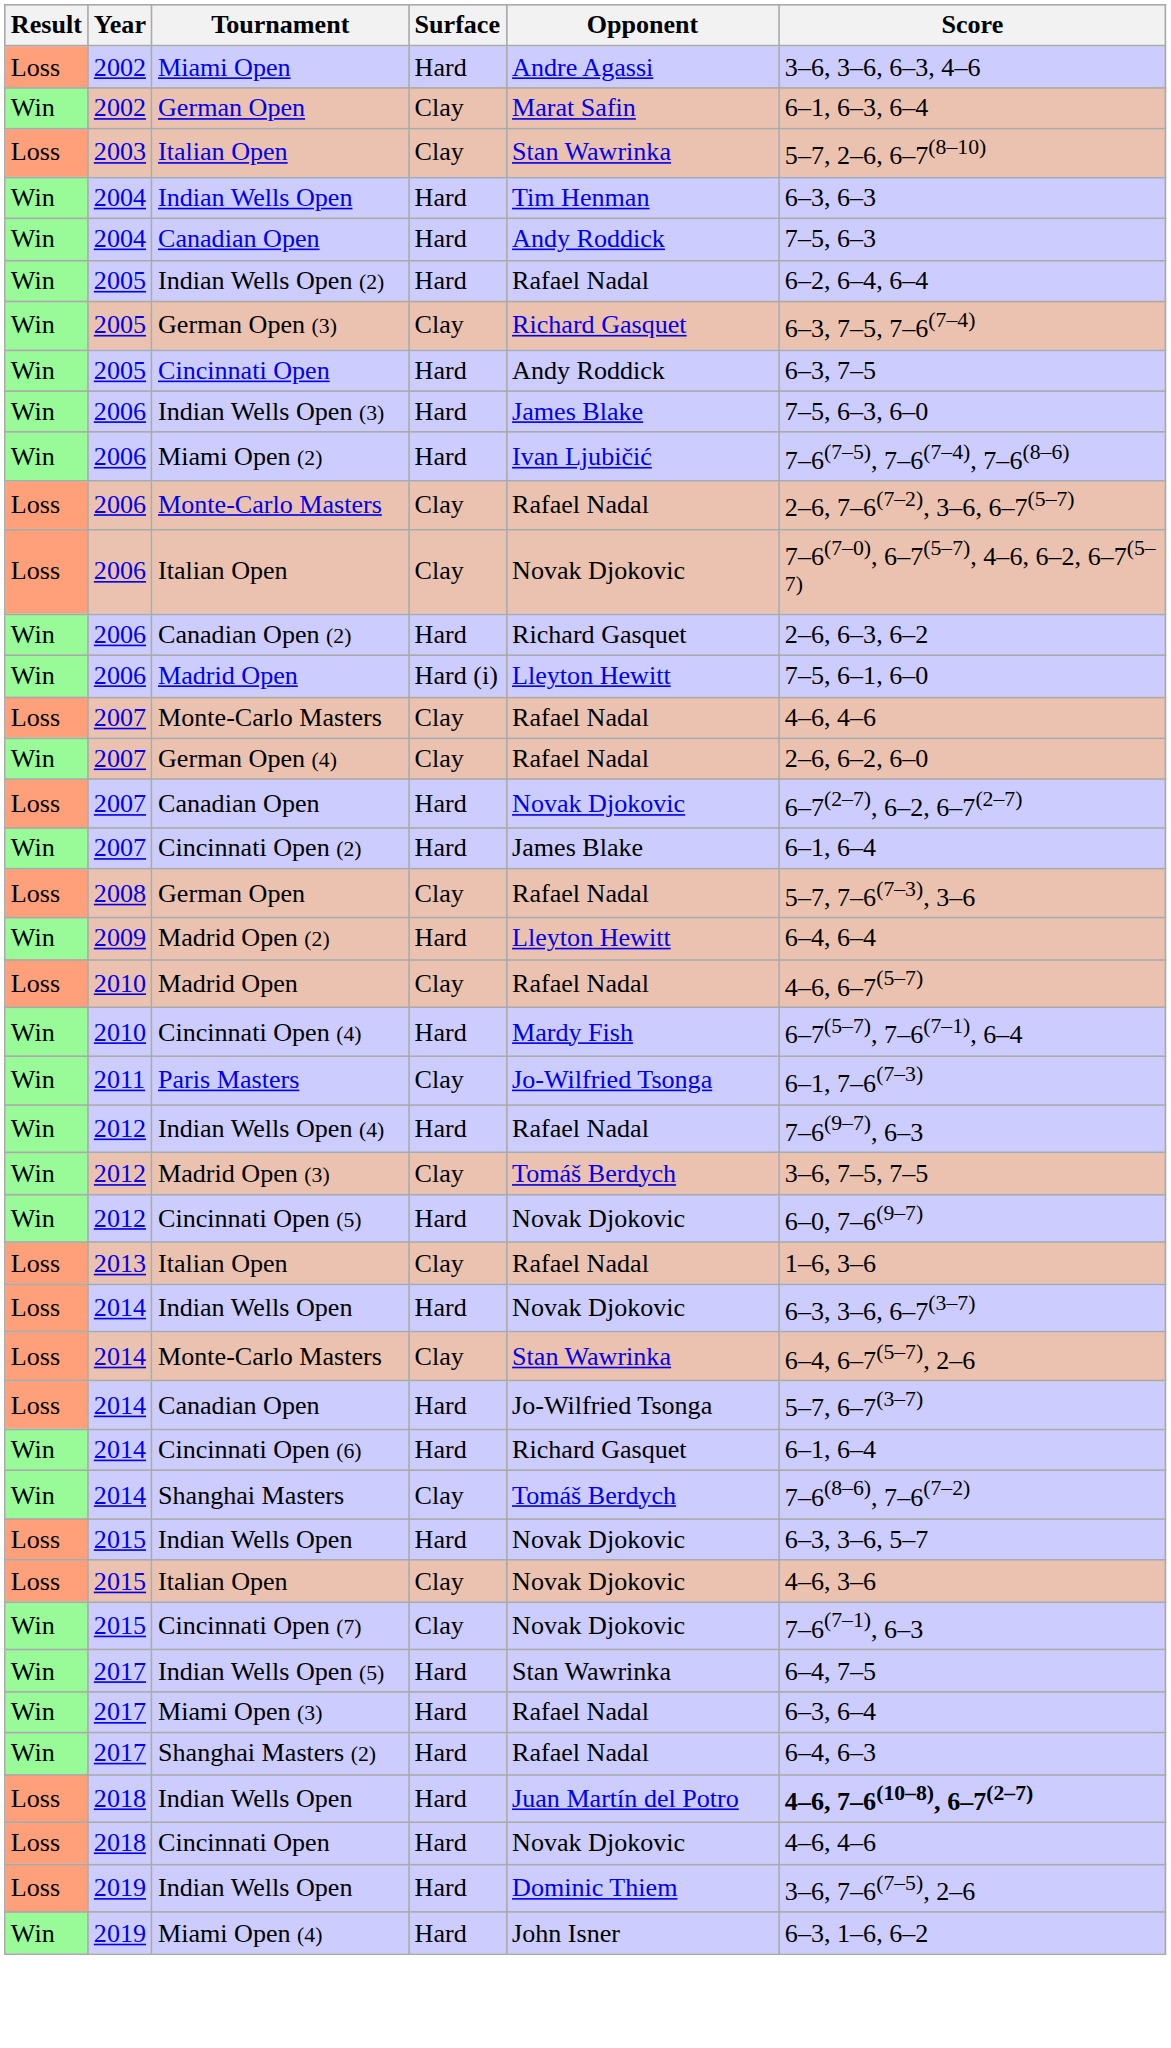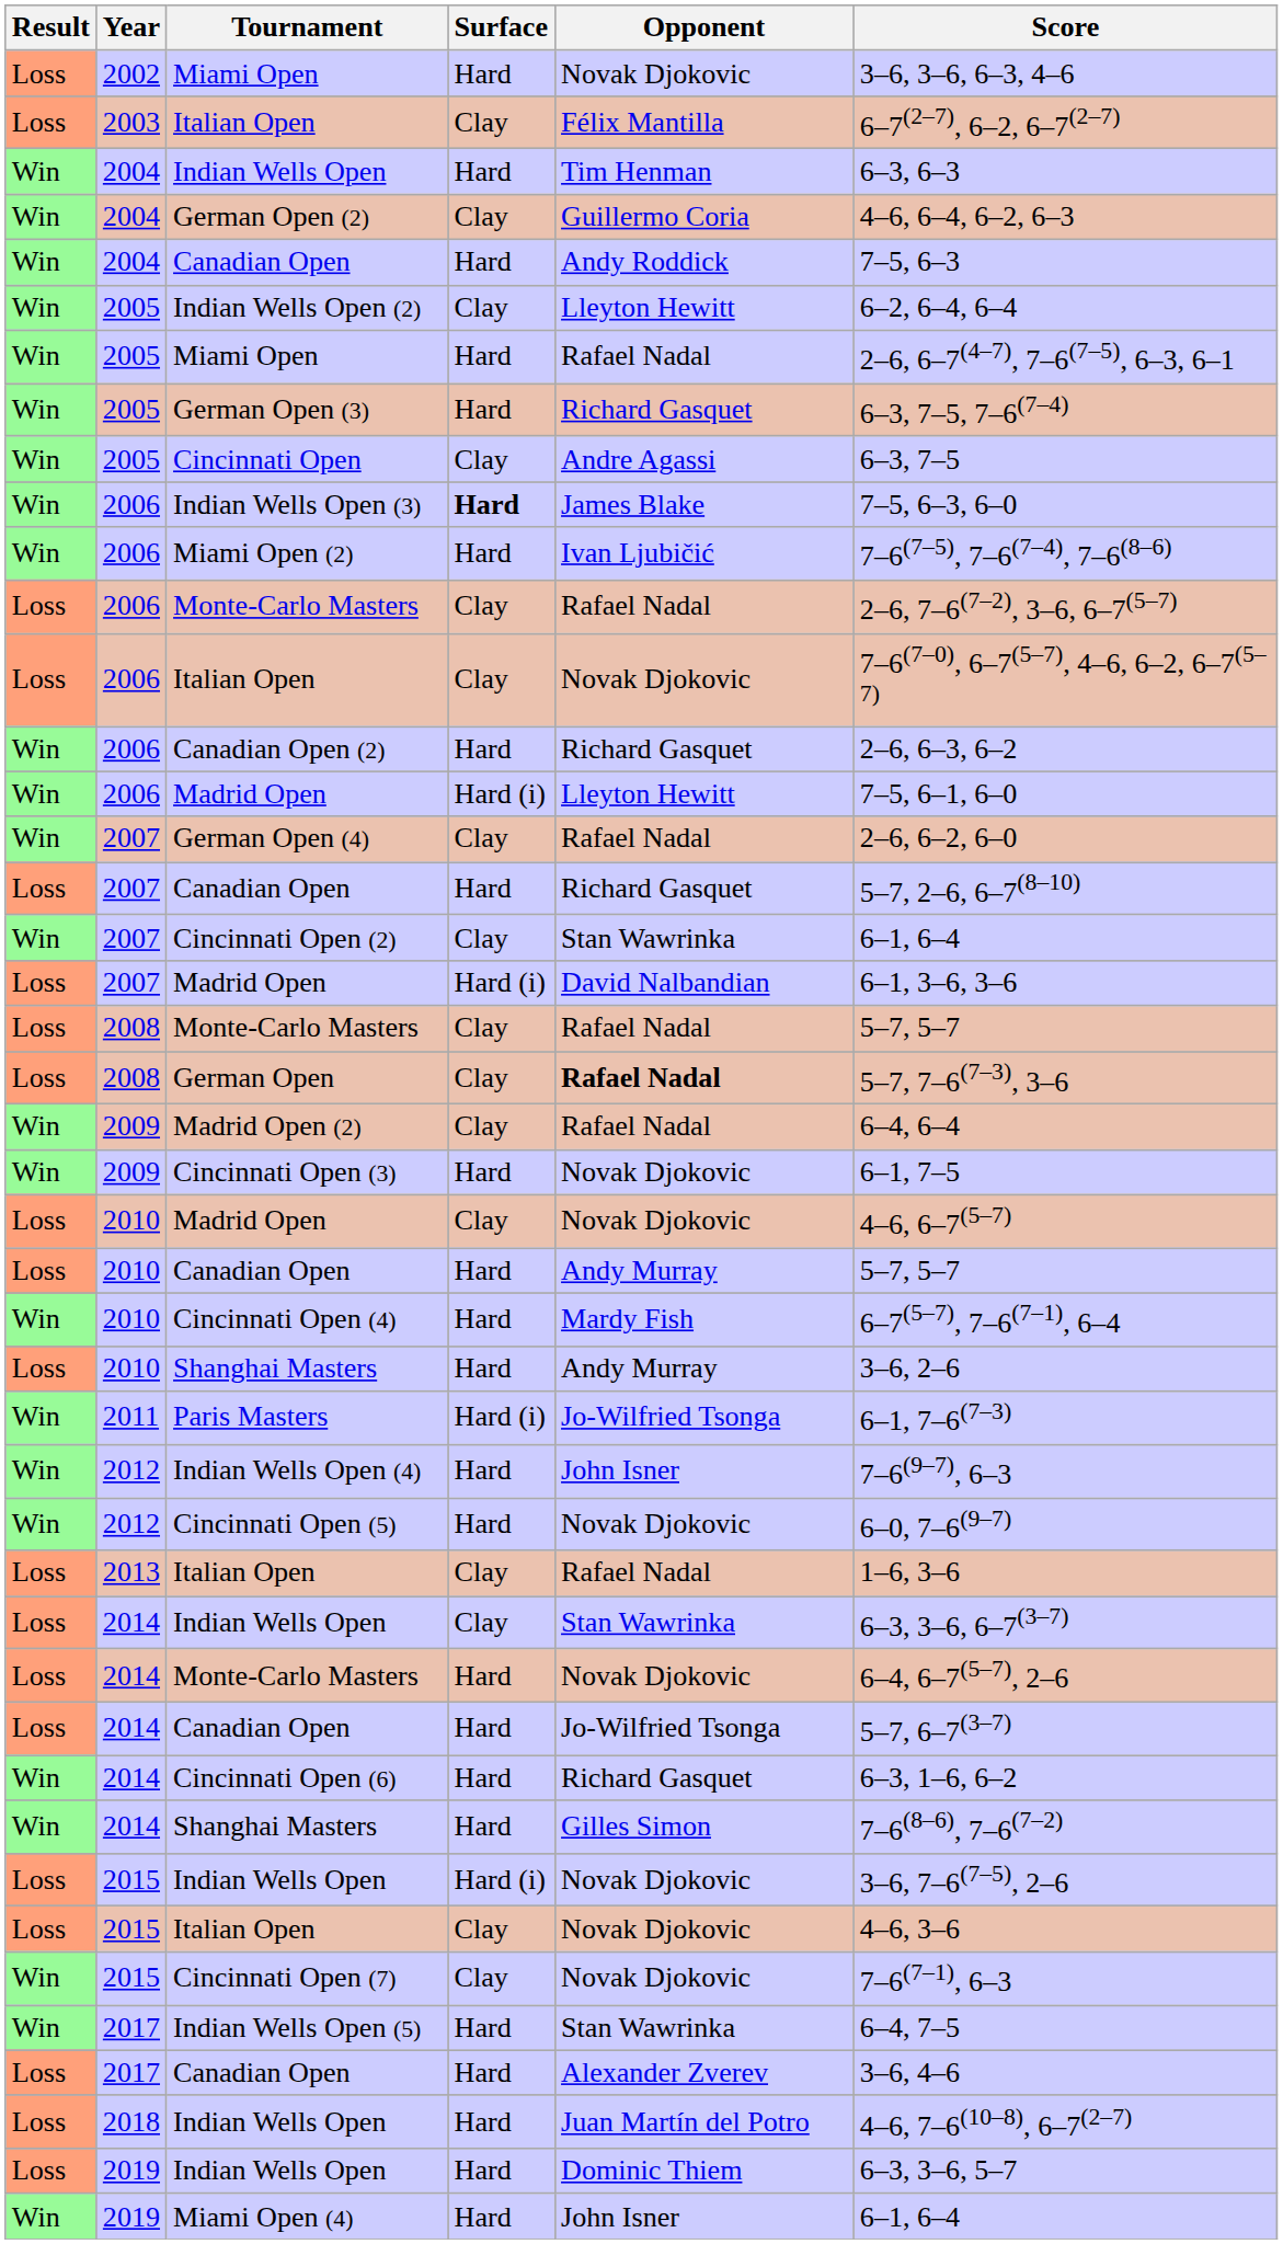2002 / Miami Open | Opponent: Andre Agassi -> Novak Djokovic
- row: Win | 2002 | German Open | Clay | Marat Safin | 6–1, 6–3, 6–4
2003 / Italian Open | Opponent: Stan Wawrinka -> Félix Mantilla
2003 / Italian Open | Score: 5–7, 2–6, 6–7(8–10) -> 6–7(2–7), 6–2, 6–7(2–7)
+ row: Win | 2004 | German Open (2) | Clay | Guillermo Coria | 4–6, 6–4, 6–2, 6–3
Indian Wells Open (2) | Surface: Hard -> Clay
Indian Wells Open (2) | Opponent: Rafael Nadal -> Lleyton Hewitt
+ row: Win | 2005 | Miami Open | Hard | Rafael Nadal | 2–6, 6–7(4–7), 7–6(7–5), 6–3, 6–1
German Open (3) | Surface: Clay -> Hard
2005 / Cincinnati Open | Surface: Hard -> Clay
2005 / Cincinnati Open | Opponent: Andy Roddick -> Andre Agassi
Indian Wells Open (3) | Surface: normal -> bold
- row: Loss | 2007 | Monte-Carlo Masters | Clay | Rafael Nadal | 4–6, 4–6
2007 / Canadian Open | Opponent: Novak Djokovic -> Richard Gasquet
2007 / Canadian Open | Score: 6–7(2–7), 6–2, 6–7(2–7) -> 5–7, 2–6, 6–7(8–10)
Cincinnati Open (2) | Surface: Hard -> Clay
Cincinnati Open (2) | Opponent: James Blake -> Stan Wawrinka
+ row: Loss | 2007 | Madrid Open | Hard (i) | David Nalbandian | 6–1, 3–6, 3–6
+ row: Loss | 2008 | Monte-Carlo Masters | Clay | Rafael Nadal | 5–7, 5–7
2008 / German Open | Opponent: normal -> bold
Madrid Open (2) | Surface: Hard -> Clay
Madrid Open (2) | Opponent: Lleyton Hewitt -> Rafael Nadal
+ row: Win | 2009 | Cincinnati Open (3) | Hard | Novak Djokovic | 6–1, 7–5
2010 / Madrid Open | Opponent: Rafael Nadal -> Novak Djokovic
+ row: Loss | 2010 | Canadian Open | Hard | Andy Murray | 5–7, 5–7
+ row: Loss | 2010 | Shanghai Masters | Hard | Andy Murray | 3–6, 2–6
Paris Masters | Surface: Clay -> Hard (i)
Indian Wells Open (4) | Opponent: Rafael Nadal -> John Isner
- row: Win | 2012 | Madrid Open (3) | Clay | Tomáš Berdych | 3–6, 7–5, 7–5
2014 / Indian Wells Open | Surface: Hard -> Clay
2014 / Indian Wells Open | Opponent: Novak Djokovic -> Stan Wawrinka
2014 / Monte-Carlo Masters | Surface: Clay -> Hard
2014 / Monte-Carlo Masters | Opponent: Stan Wawrinka -> Novak Djokovic
Cincinnati Open (6) | Score: 6–1, 6–4 -> 6–3, 1–6, 6–2
2014 / Shanghai Masters | Surface: Clay -> Hard
2014 / Shanghai Masters | Opponent: Tomáš Berdych -> Gilles Simon
2015 / Indian Wells Open | Surface: Hard -> Hard (i)
2015 / Indian Wells Open | Score: 6–3, 3–6, 5–7 -> 3–6, 7–6(7–5), 2–6
- row: Win | 2017 | Miami Open (3) | Hard | Rafael Nadal | 6–3, 6–4
+ row: Loss | 2017 | Canadian Open | Hard | Alexander Zverev | 3–6, 4–6
- row: Win | 2017 | Shanghai Masters (2) | Hard | Rafael Nadal | 6–4, 6–3
2018 / Indian Wells Open | Score: bold -> normal
- row: Loss | 2018 | Cincinnati Open | Hard | Novak Djokovic | 4–6, 4–6
2019 / Indian Wells Open | Score: 3–6, 7–6(7–5), 2–6 -> 6–3, 3–6, 5–7
Miami Open (4) | Score: 6–3, 1–6, 6–2 -> 6–1, 6–4
